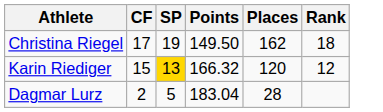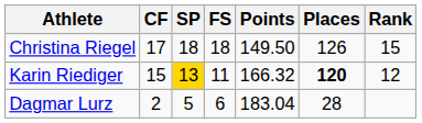+ column: FS | 18 | 11 | 6
Christina Riegel | SP: 19 -> 18
Christina Riegel | Places: 162 -> 126
Christina Riegel | Rank: 18 -> 15
Karin Riediger | Places: normal -> bold
